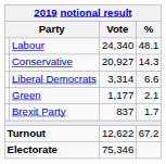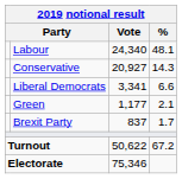Liberal Democrats | Vote: 3,314 -> 3,341
Turnout | Vote: 12,622 -> 50,622
